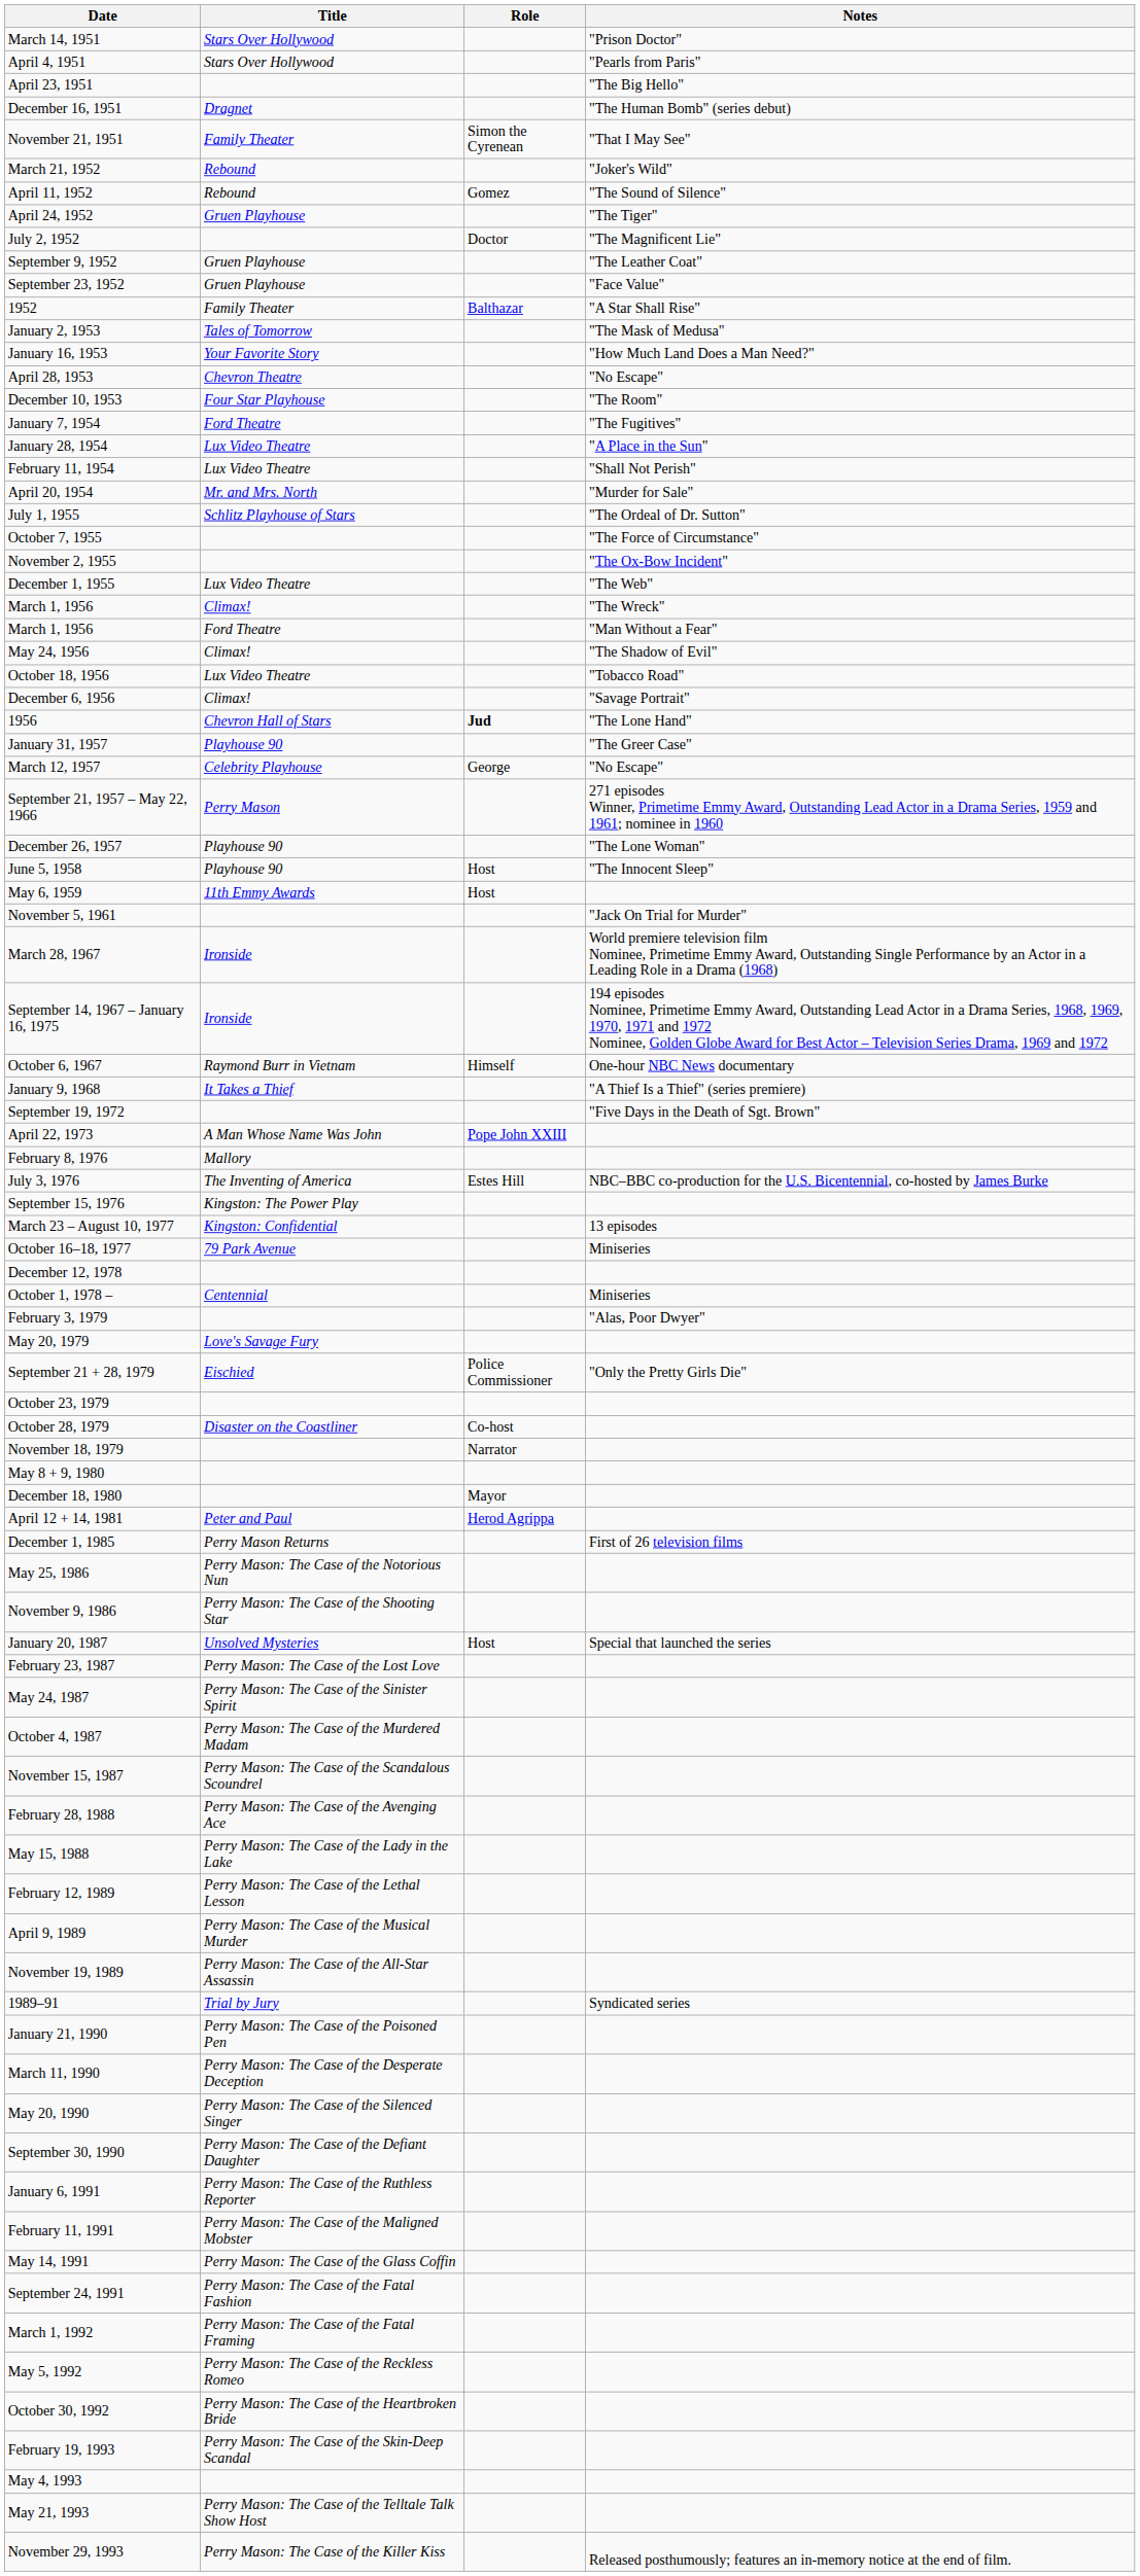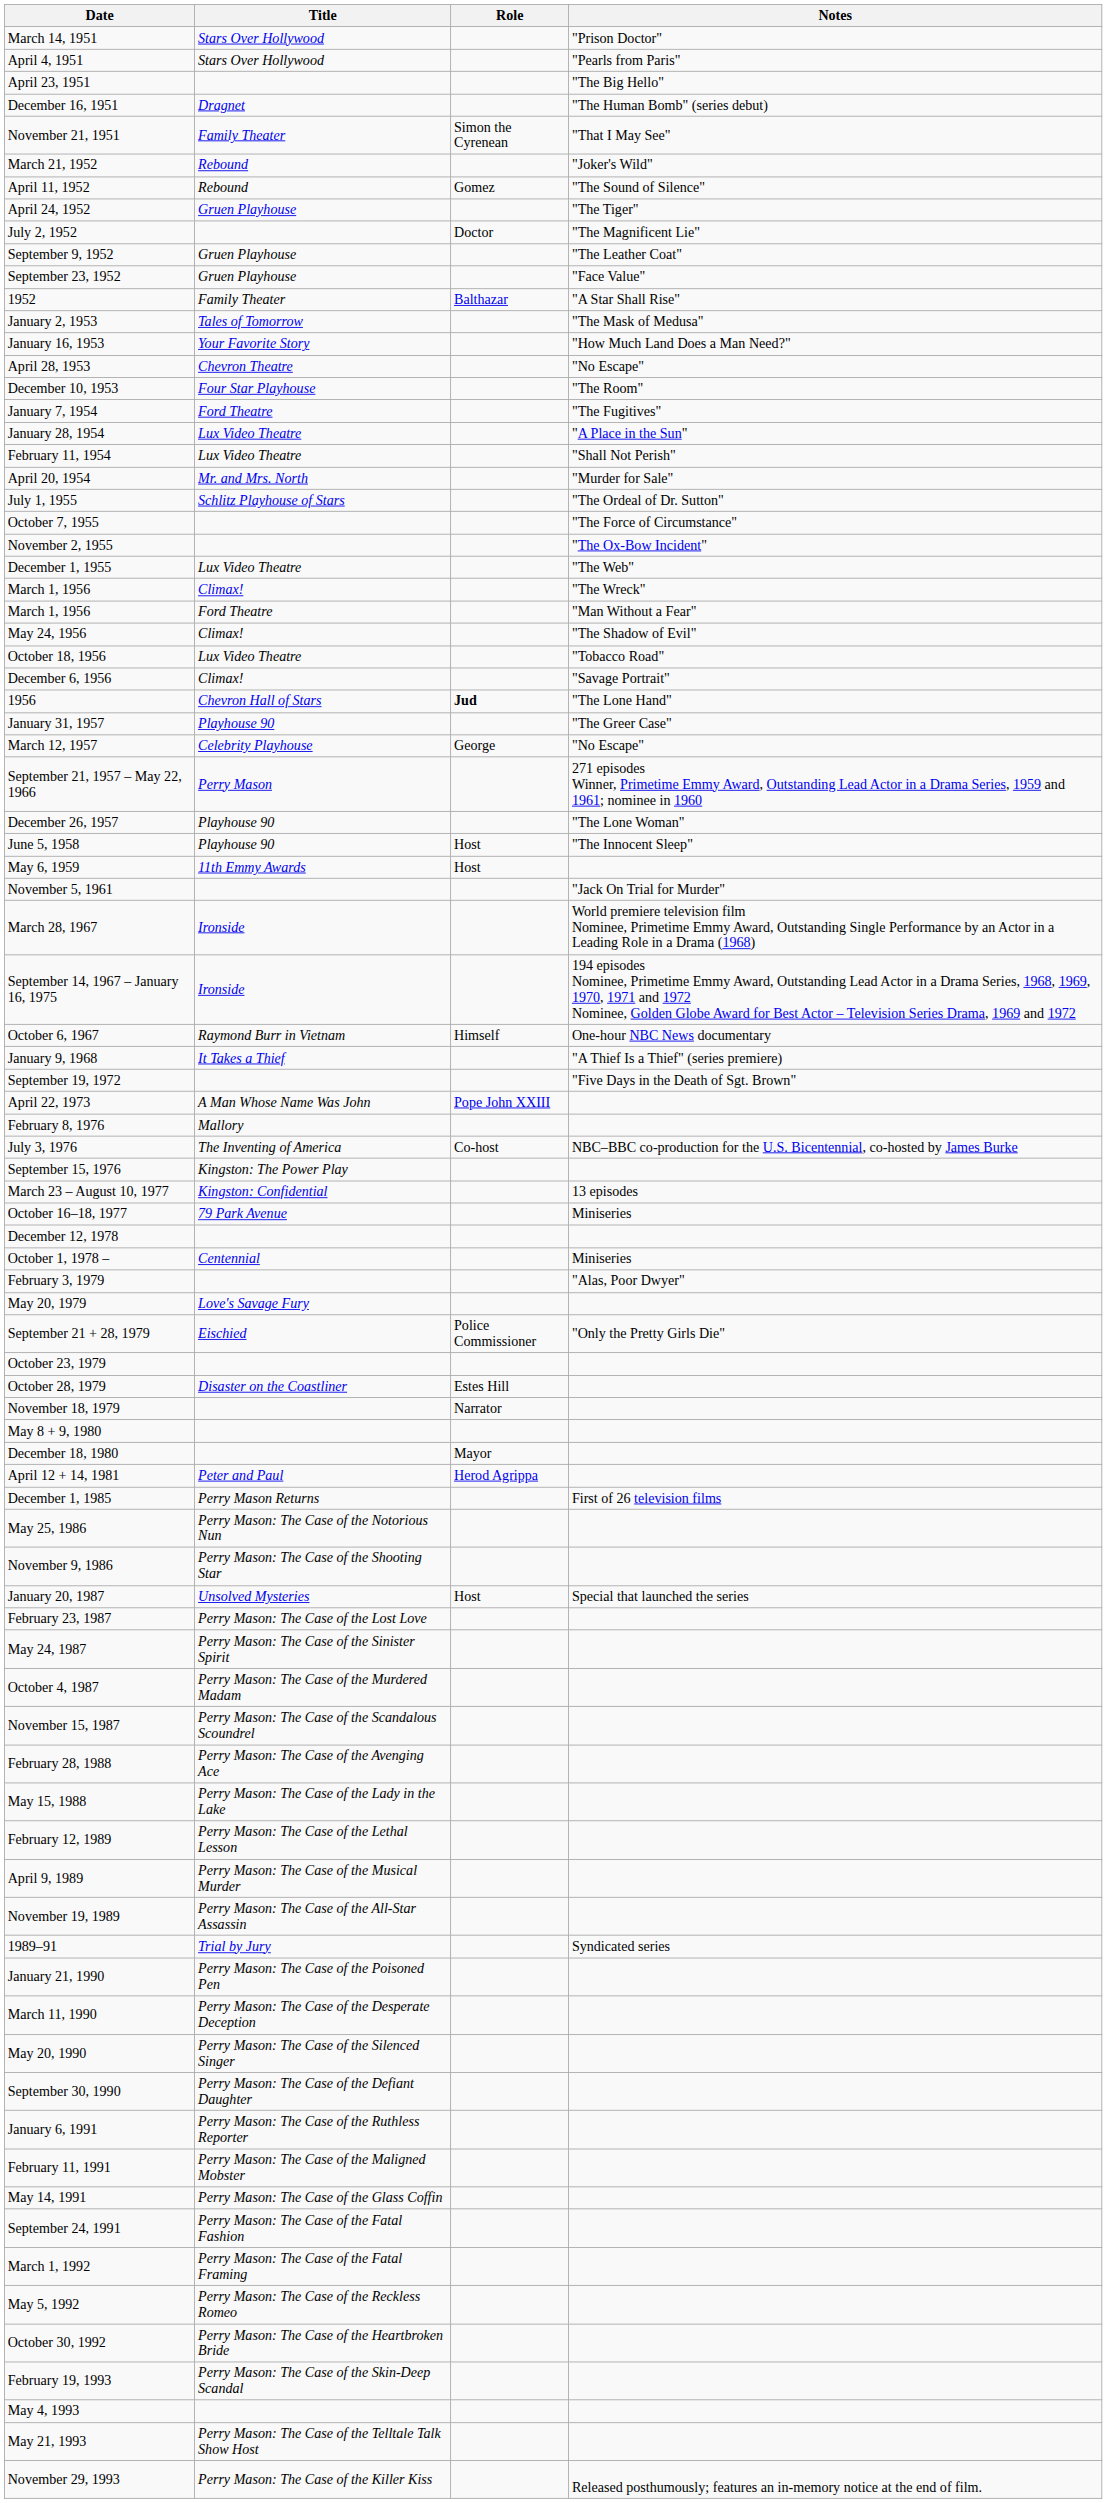July 3, 1976 | Role: Estes Hill -> Co-host
October 28, 1979 | Role: Co-host -> Estes Hill
